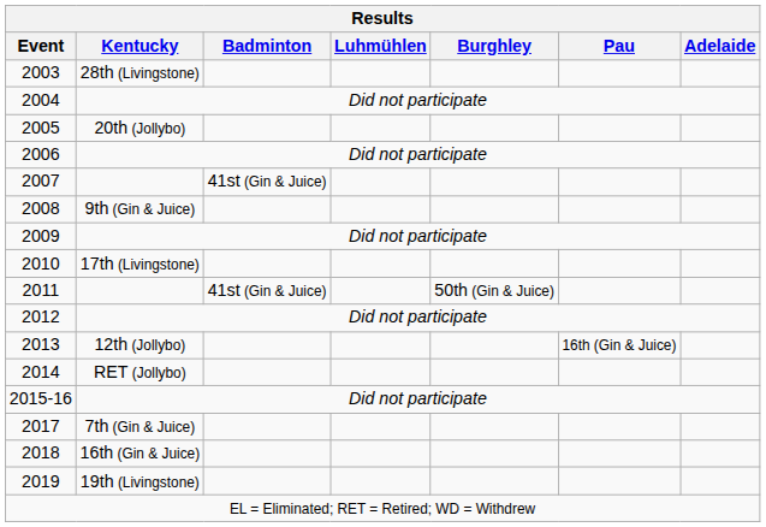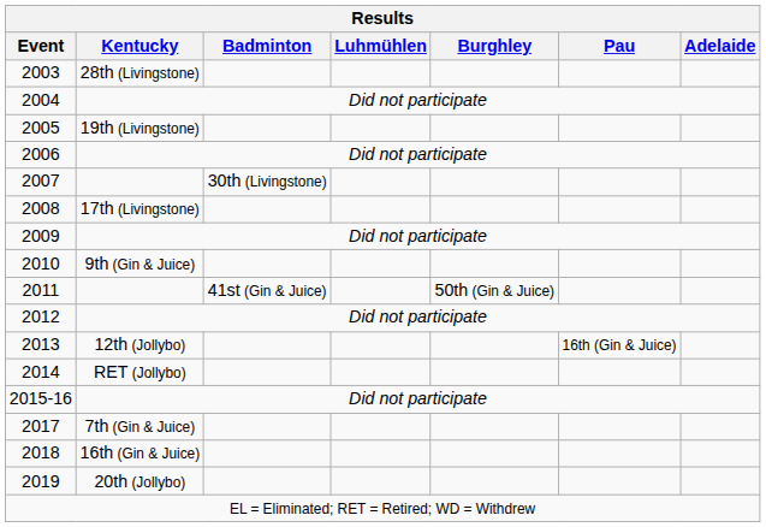2005 | Kentucky: 20th (Jollybo) -> 19th (Livingstone)
2007 | Badminton: 41st (Gin & Juice) -> 30th (Livingstone)
2008 | Kentucky: 9th (Gin & Juice) -> 17th (Livingstone)
2010 | Kentucky: 17th (Livingstone) -> 9th (Gin & Juice)
2019 | Kentucky: 19th (Livingstone) -> 20th (Jollybo)
